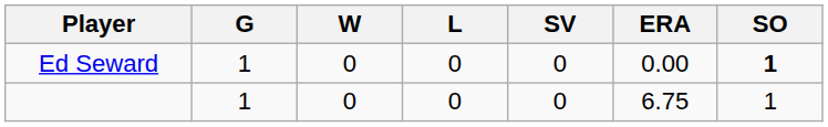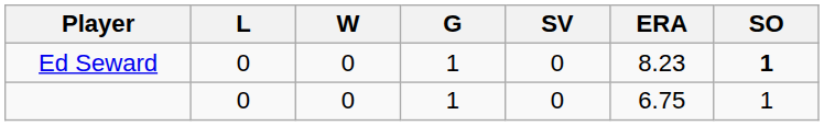columns swapped: G <-> L
Ed Seward | ERA: 0.00 -> 8.23
